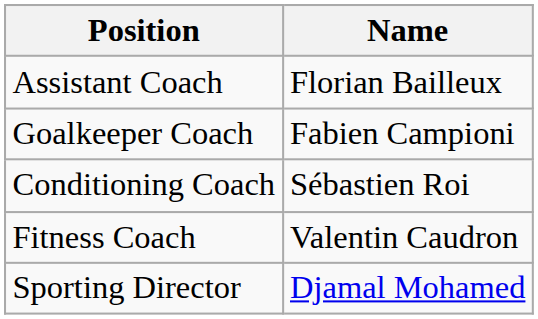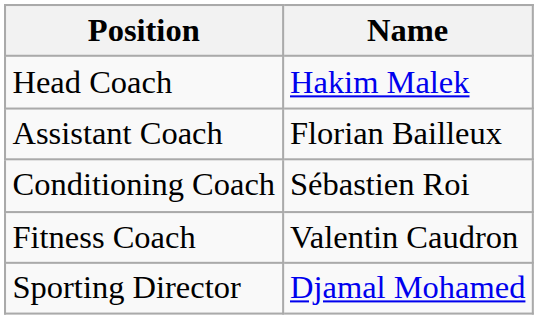+ row: Head Coach | Hakim Malek
- row: Goalkeeper Coach | Fabien Campioni
